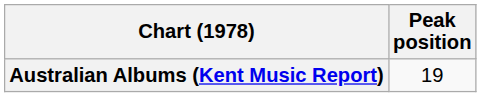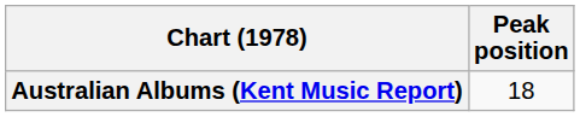Australian Albums (Kent Music Report) | Peak position: 19 -> 18
